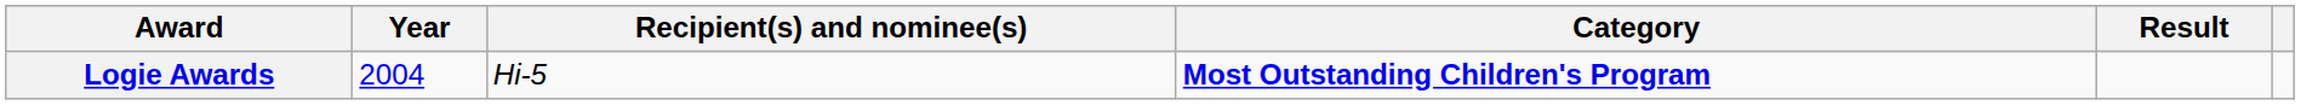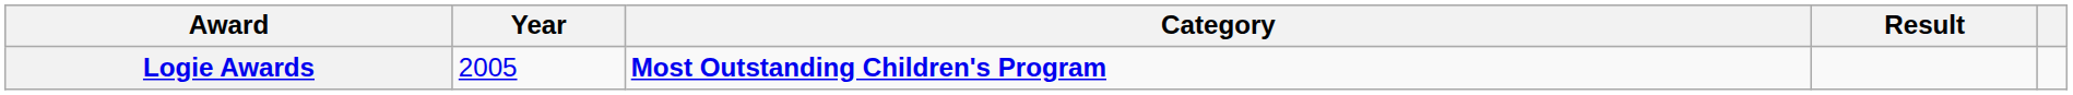- column: Recipient(s) and nominee(s) | Hi-5
Logie Awards | Year: 2004 -> 2005
